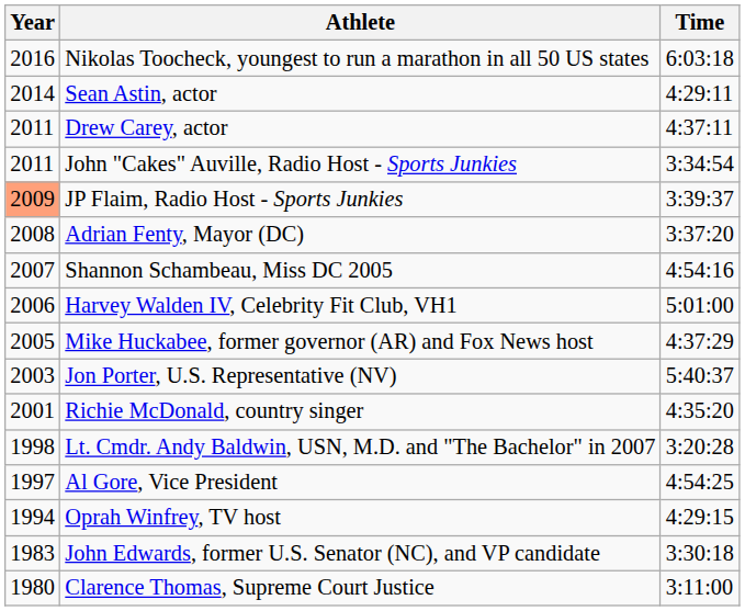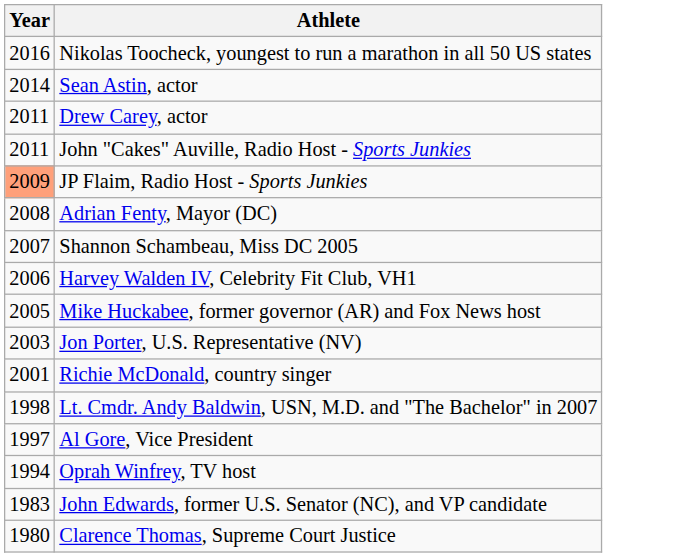- column: Time | 6:03:18 | 4:29:11 | 4:37:11 | 3:34:54 | 3:39:37 | 3:37:20 | 4:54:16 | 5:01:00 | 4:37:29 | 5:40:37 | 4:35:20 | 3:20:28 | 4:54:25 | 4:29:15 | 3:30:18 | 3:11:00
